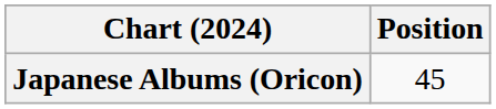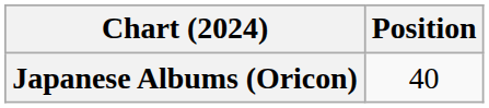Japanese Albums (Oricon) | Position: 45 -> 40
